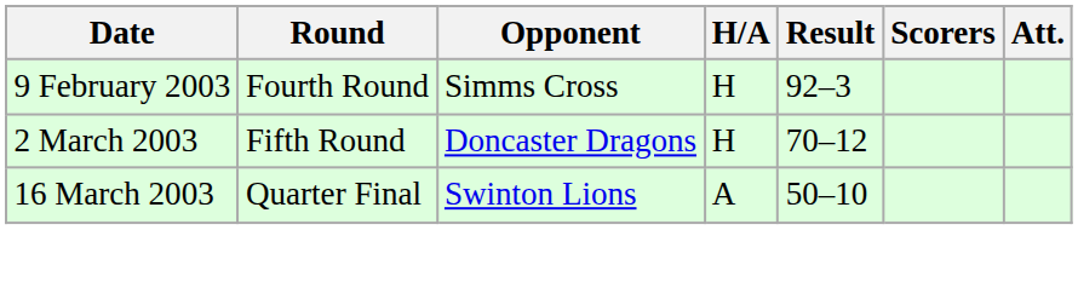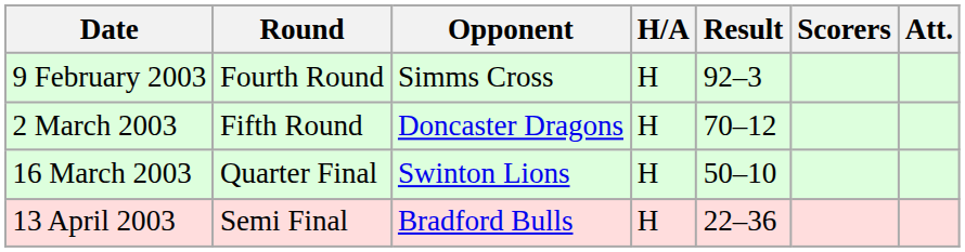16 March 2003 | H/A: A -> H
+ row: 13 April 2003 | Semi Final | Bradford Bulls | H | 22–36
